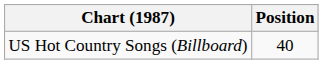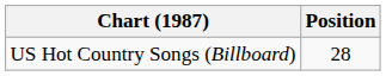US Hot Country Songs (Billboard) | Position: 40 -> 28
